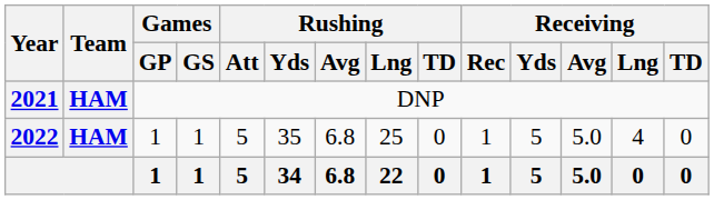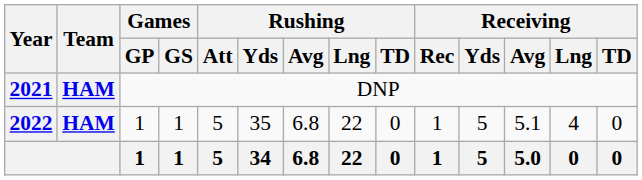2022 | Rushing / Lng: 25 -> 22
2022 | Receiving / Avg: 5.0 -> 5.1
